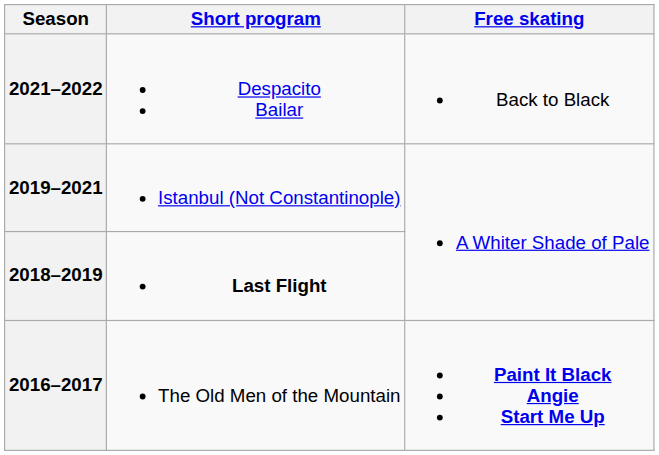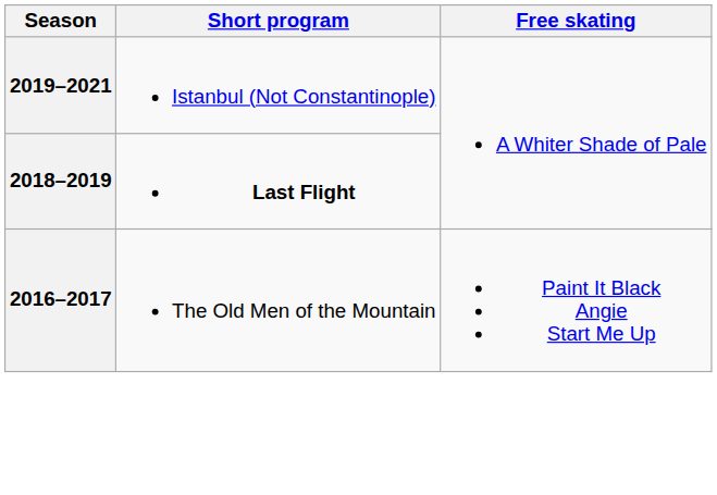- row: 2021–2022 | Despacito Bailar | Back to Black
2016–2017 | Free skating: bold -> normal
